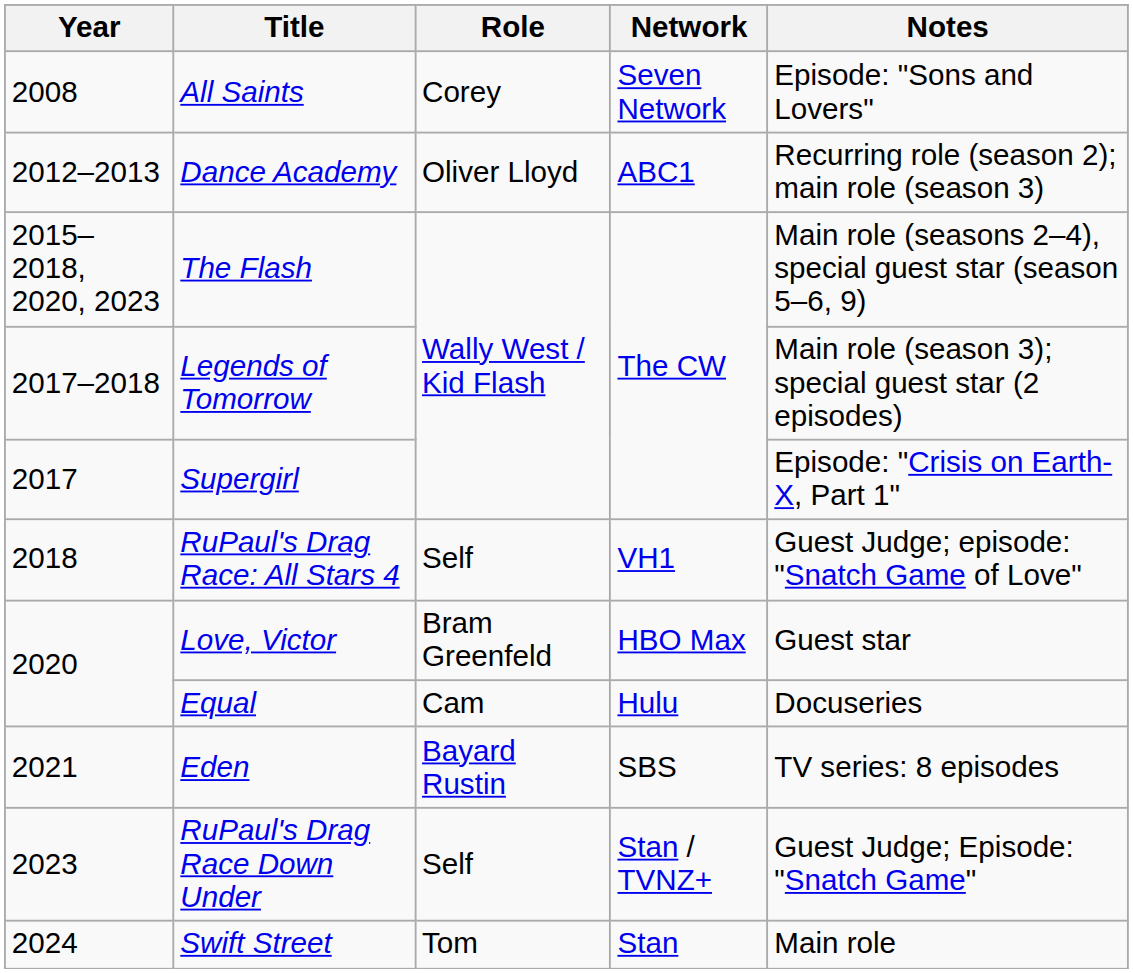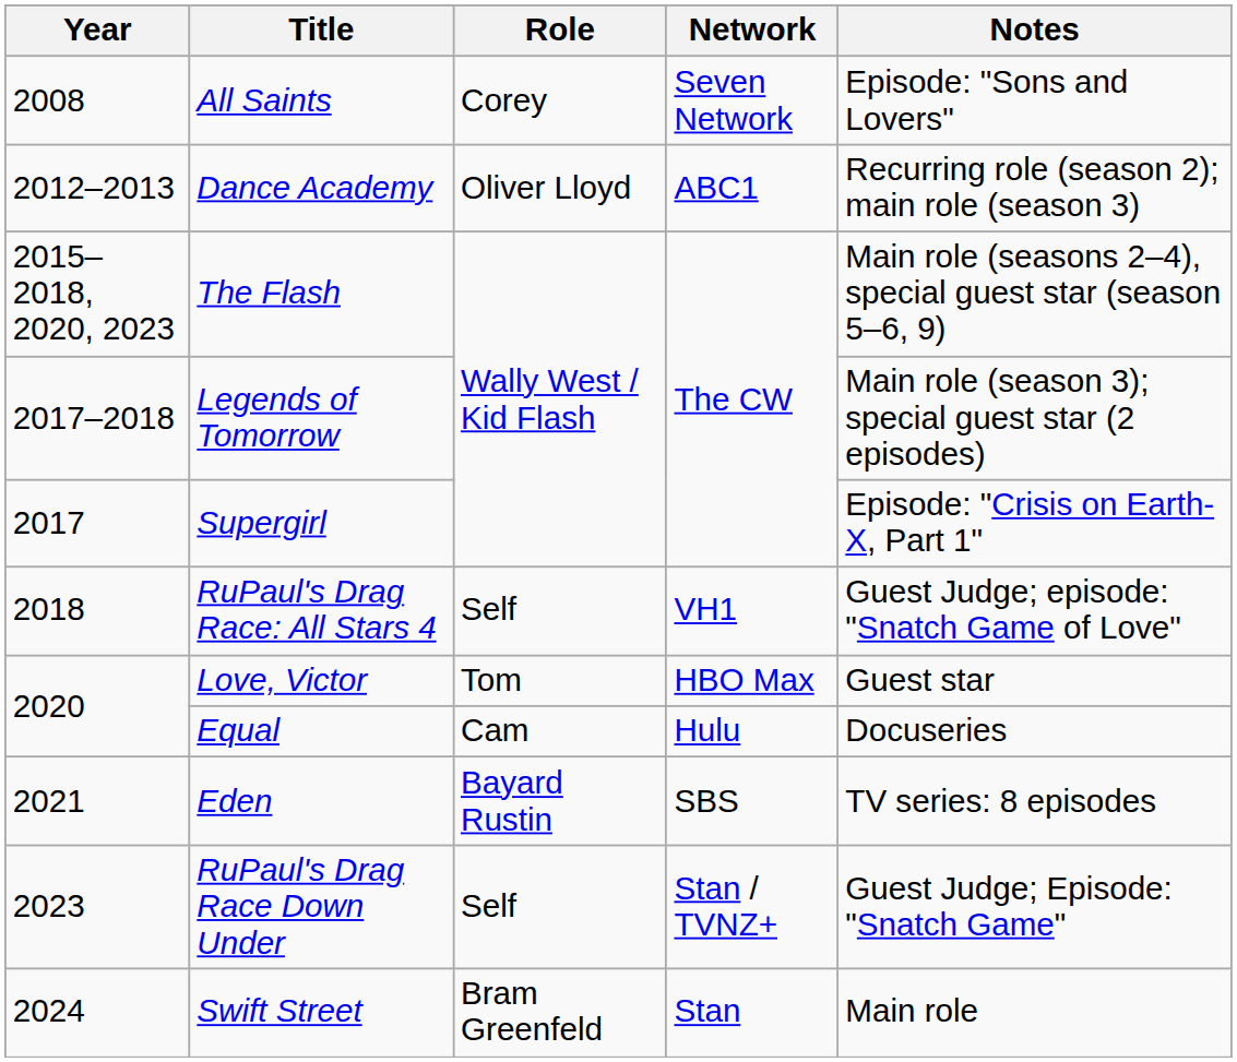Love, Victor | Role: Bram Greenfeld -> Tom
Swift Street | Role: Tom -> Bram Greenfeld
